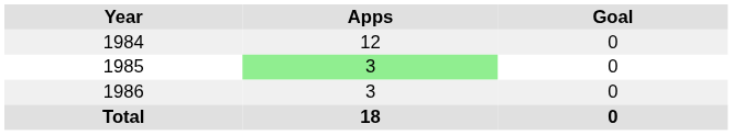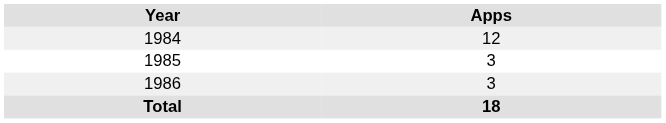- column: Goal | 0 | 0 | 0 | 0
1985 | Apps: lightgreen background -> no background
